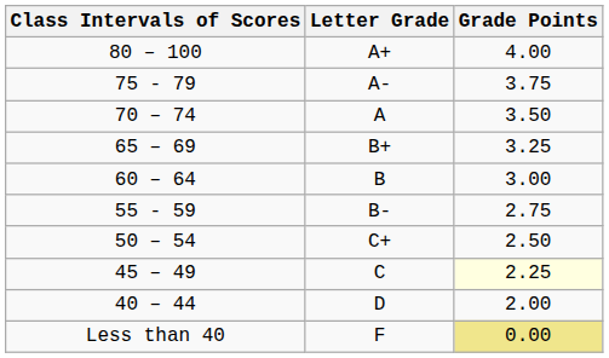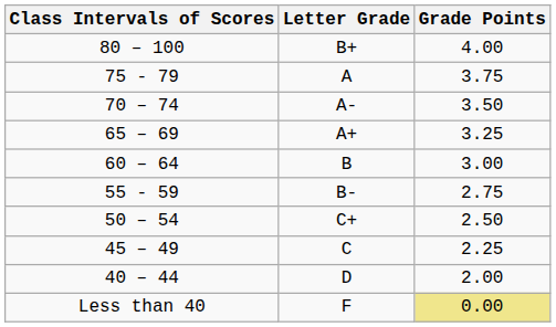80 – 100 | Letter Grade: A+ -> B+
75 - 79 | Letter Grade: A- -> A
70 – 74 | Letter Grade: A -> A-
65 – 69 | Letter Grade: B+ -> A+
45 – 49 | Grade Points: lightyellow background -> no background
